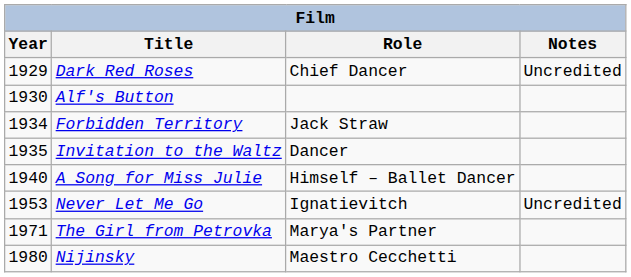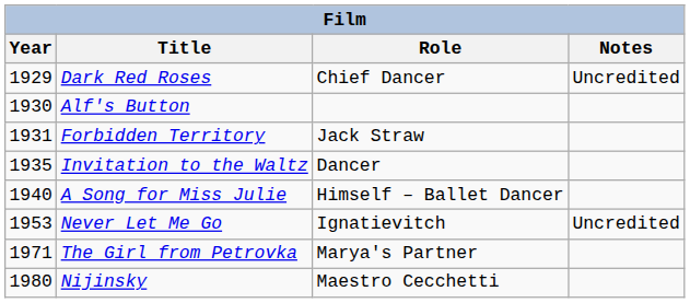Forbidden Territory | Year: 1934 -> 1931
